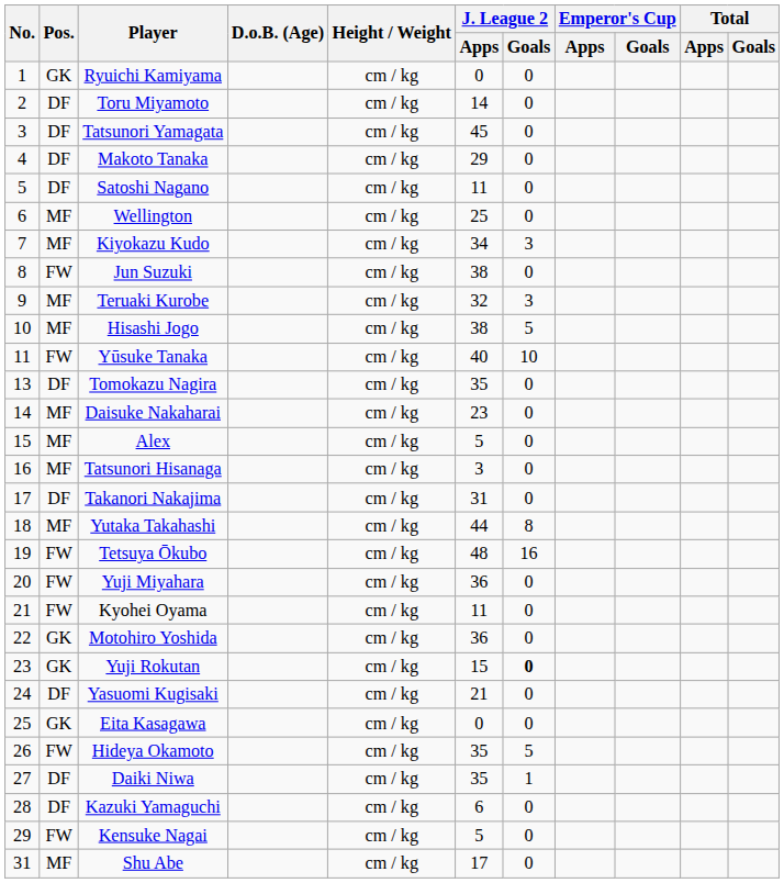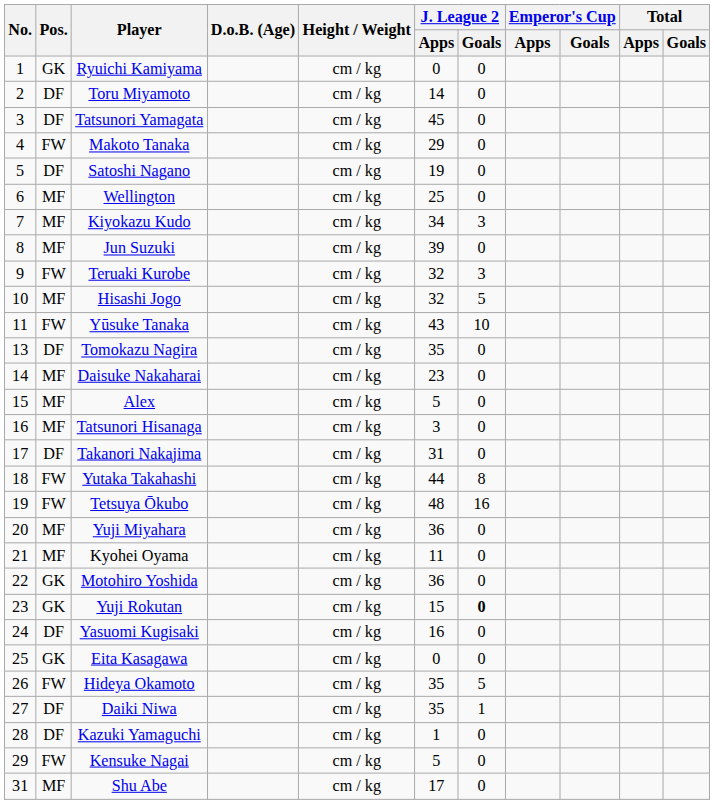Makoto Tanaka | Pos.: DF -> FW
Satoshi Nagano | J. League 2 / Apps: 11 -> 19
Jun Suzuki | Pos.: FW -> MF
Jun Suzuki | J. League 2 / Apps: 38 -> 39
Teruaki Kurobe | Pos.: MF -> FW
Hisashi Jogo | J. League 2 / Apps: 38 -> 32
Yūsuke Tanaka | J. League 2 / Apps: 40 -> 43
Yutaka Takahashi | Pos.: MF -> FW
Yuji Miyahara | Pos.: FW -> MF
Kyohei Oyama | Pos.: FW -> MF
Yasuomi Kugisaki | J. League 2 / Apps: 21 -> 16
Kazuki Yamaguchi | J. League 2 / Apps: 6 -> 1
